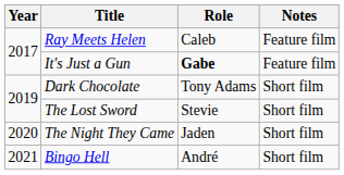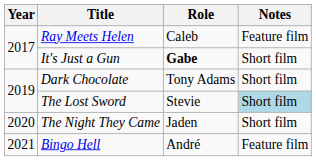It's Just a Gun | Notes: Feature film -> Short film
The Lost Sword | Notes: no background -> lightblue background
Bingo Hell | Notes: Short film -> Feature film
